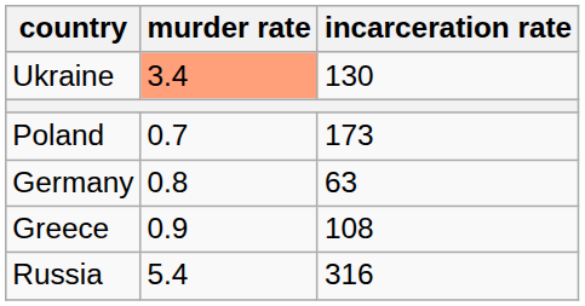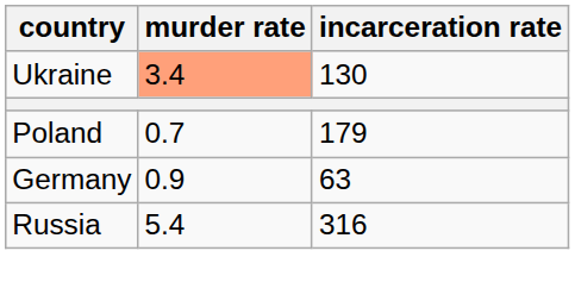Poland | incarceration rate: 173 -> 179
Germany | murder rate: 0.8 -> 0.9
- row: Greece | 0.9 | 108
